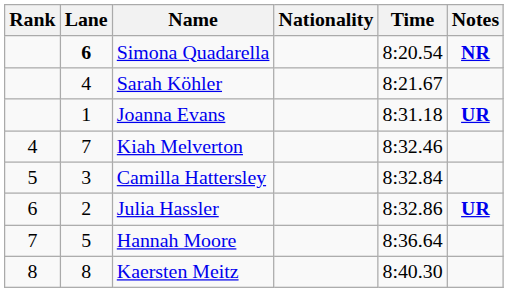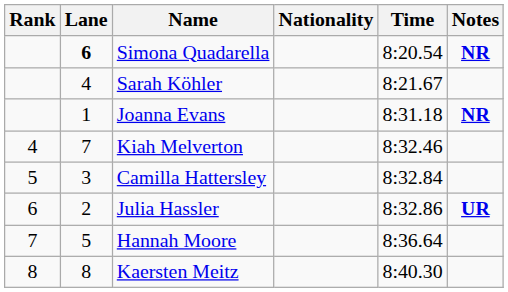Joanna Evans | Notes: UR -> NR
